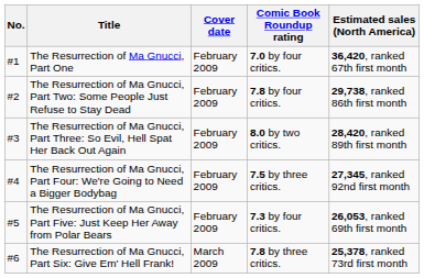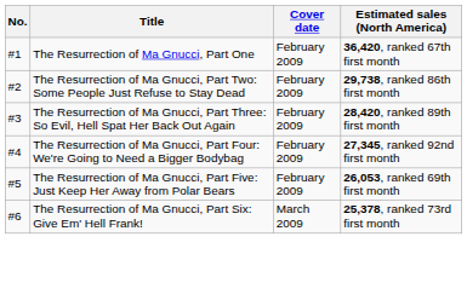- column: Comic Book Roundup rating | 7.0 by four critics. | 7.8 by four critics. | 8.0 by two critics. | 7.5 by three critics. | 7.3 by four critics. | 7.8 by three critics.
